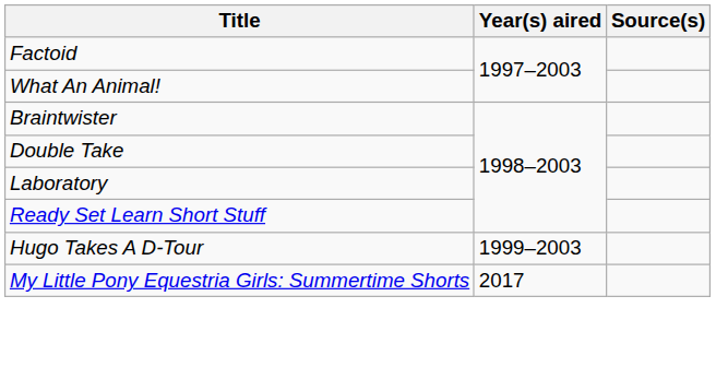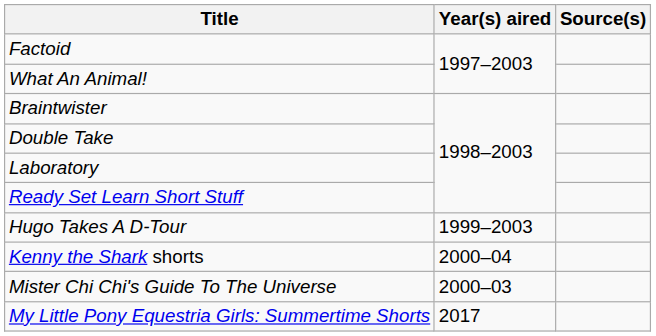+ row: Kenny the Shark shorts | 2000–04
+ row: Mister Chi Chi's Guide To The Universe | 2000–03
